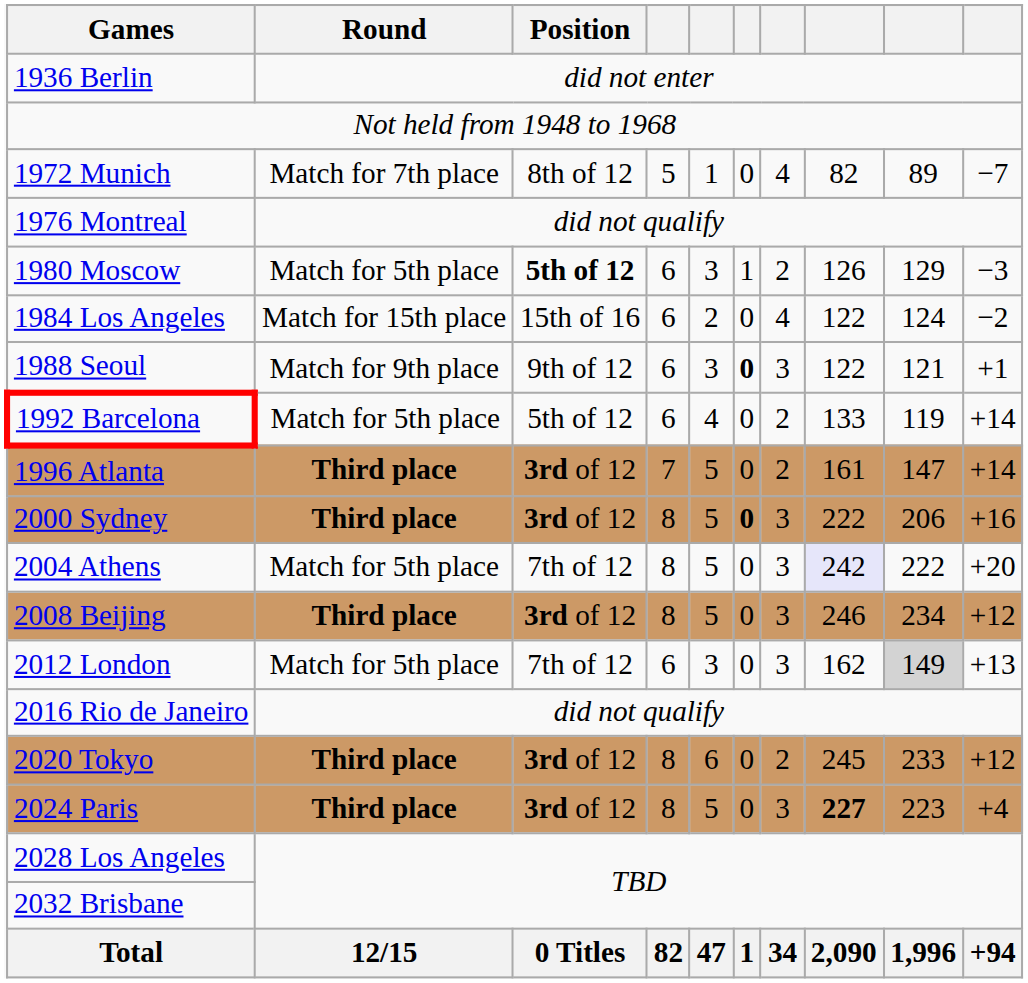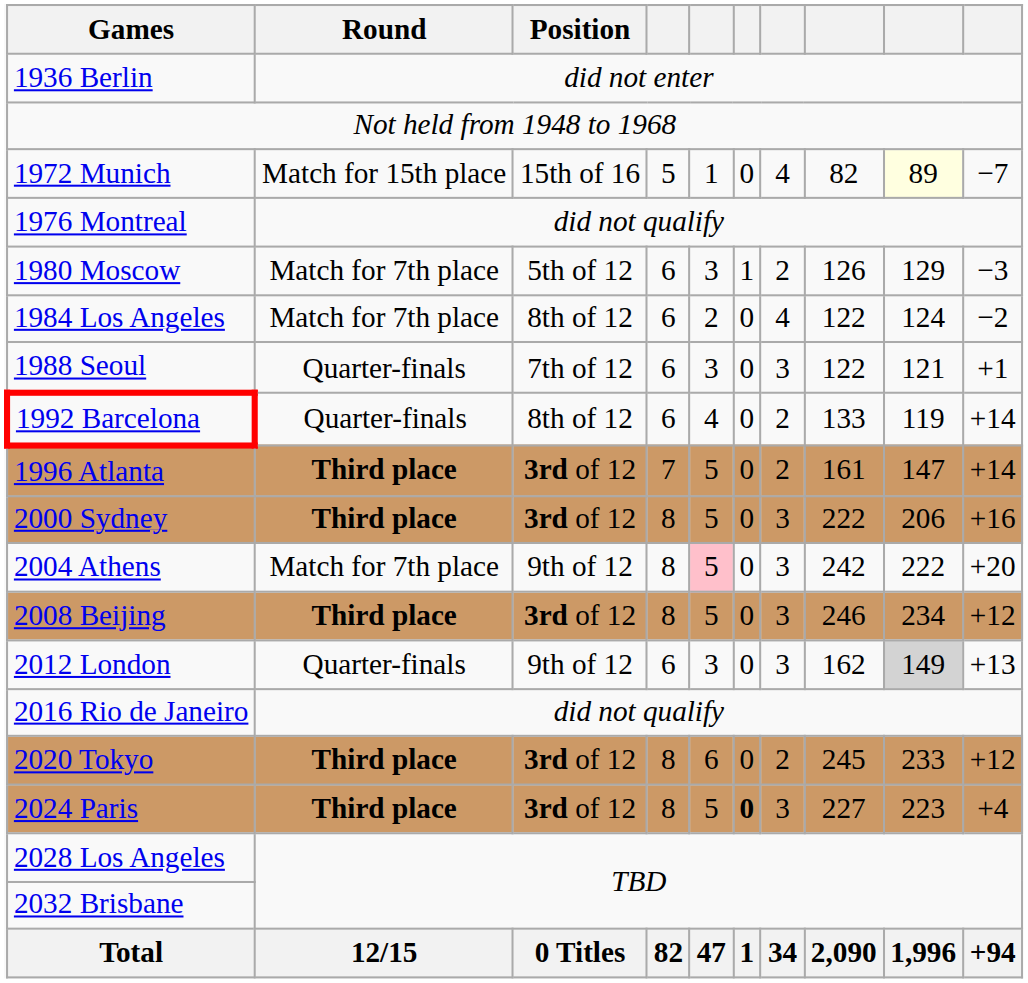1972 Munich | Round: Match for 7th place -> Match for 15th place
1972 Munich | Position: 8th of 12 -> 15th of 16
1972 Munich | column 9: no background -> lightyellow background
1980 Moscow | Round: Match for 5th place -> Match for 7th place
1980 Moscow | Position: bold -> normal
1984 Los Angeles | Round: Match for 15th place -> Match for 7th place
1984 Los Angeles | Position: 15th of 16 -> 8th of 12
1988 Seoul | Round: Match for 9th place -> Quarter-finals
1988 Seoul | Position: 9th of 12 -> 7th of 12
1988 Seoul | column 6: bold -> normal
1992 Barcelona | Round: Match for 5th place -> Quarter-finals
1992 Barcelona | Position: 5th of 12 -> 8th of 12
2000 Sydney | column 6: bold -> normal
2004 Athens | Round: Match for 5th place -> Match for 7th place
2004 Athens | Position: 7th of 12 -> 9th of 12
2004 Athens | column 5: no background -> pink background
2004 Athens | column 8: lavender background -> no background
2012 London | Round: Match for 5th place -> Quarter-finals
2012 London | Position: 7th of 12 -> 9th of 12
2024 Paris | column 6: normal -> bold
2024 Paris | column 8: bold -> normal
